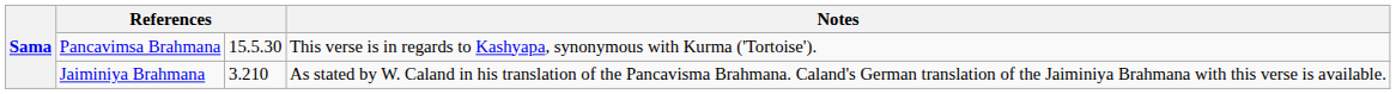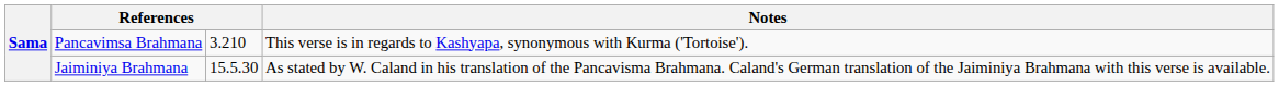Pancavimsa Brahmana | column 3: 15.5.30 -> 3.210
Jaiminiya Brahmana | column 3: 3.210 -> 15.5.30
